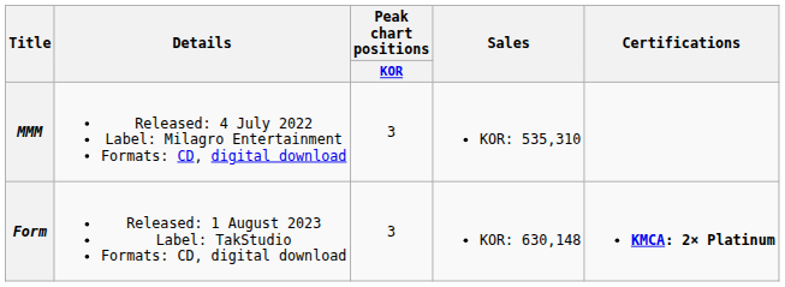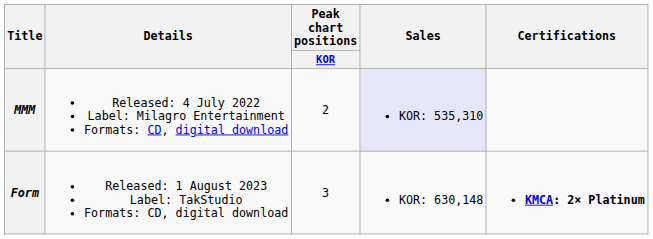MMM | Peak chart positions / KOR: 3 -> 2
MMM | Sales: no background -> lavender background
